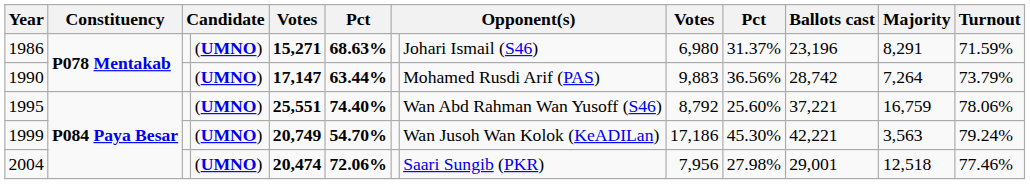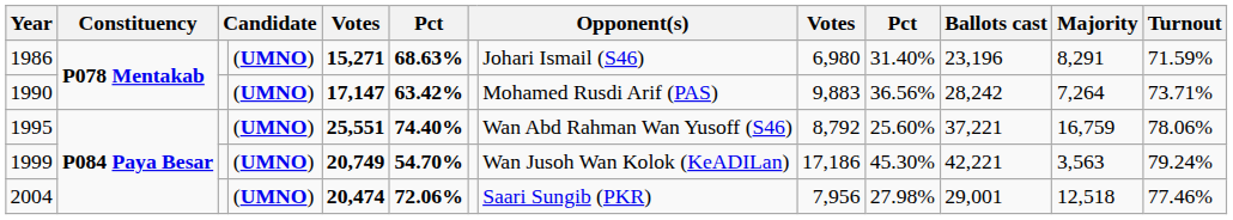1986 | column 10: 31.37% -> 31.40%
1990 | column 6: 63.44% -> 63.42%
1990 | Ballots cast: 28,742 -> 28,242
1990 | Turnout: 73.79% -> 73.71%
